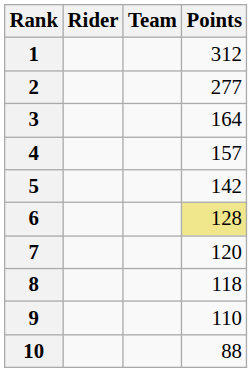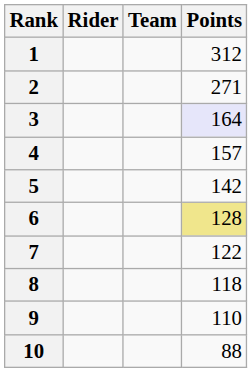2 | Points: 277 -> 271
3 | Points: no background -> lavender background
7 | Points: 120 -> 122
